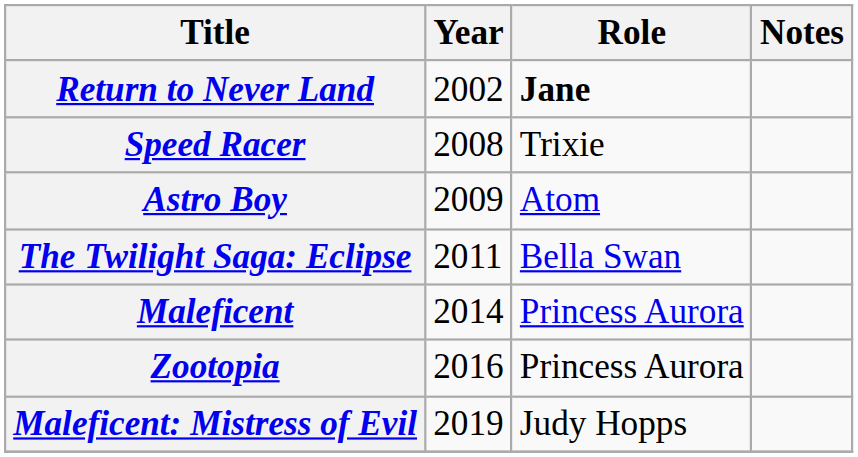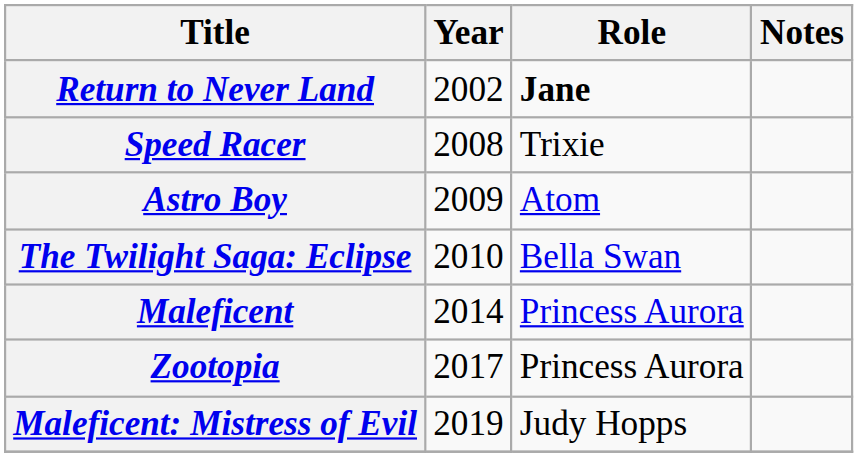The Twilight Saga: Eclipse | Year: 2011 -> 2010
Zootopia | Year: 2016 -> 2017
